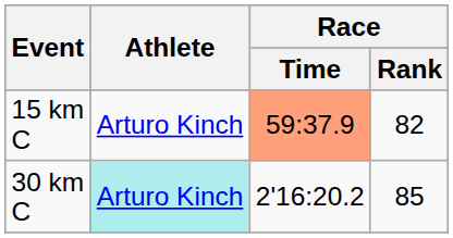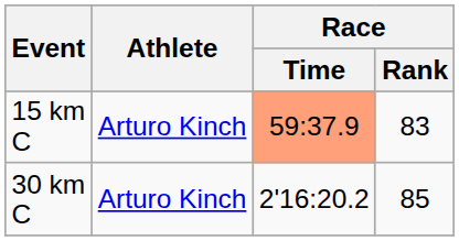15 km C | Race / Rank: 82 -> 83
30 km C | Athlete: paleturquoise background -> no background
